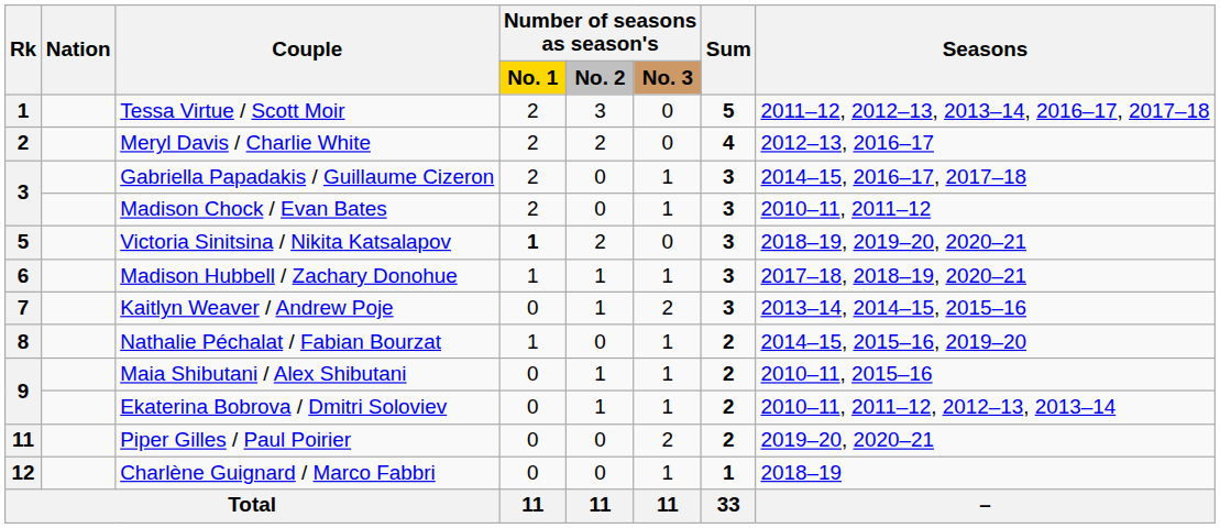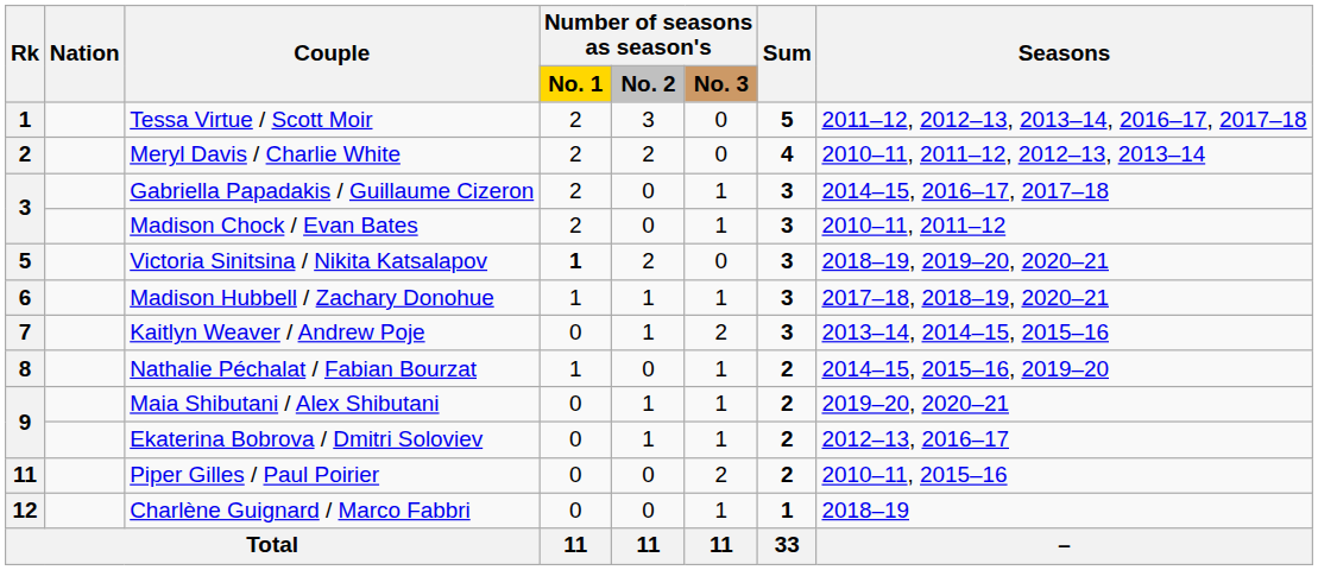Meryl Davis / Charlie White | Seasons: 2012–13, 2016–17 -> 2010–11, 2011–12, 2012–13, 2013–14
Maia Shibutani / Alex Shibutani | Seasons: 2010–11, 2015–16 -> 2019–20, 2020–21
Ekaterina Bobrova / Dmitri Soloviev | Seasons: 2010–11, 2011–12, 2012–13, 2013–14 -> 2012–13, 2016–17
Piper Gilles / Paul Poirier | Seasons: 2019–20, 2020–21 -> 2010–11, 2015–16
